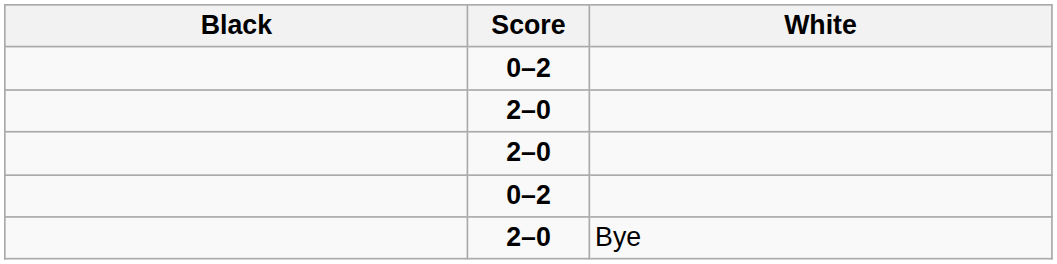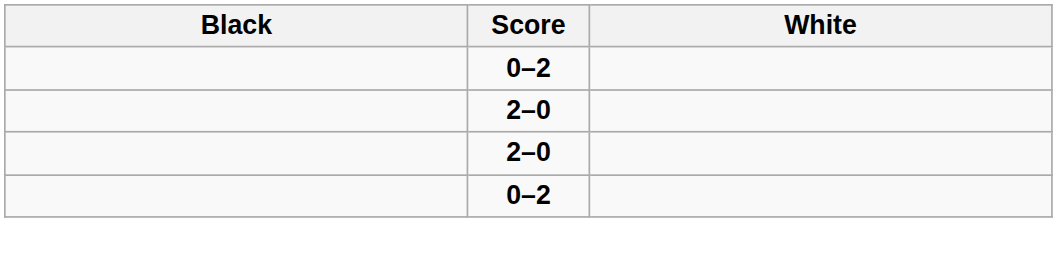- row: 2–0 | Bye
